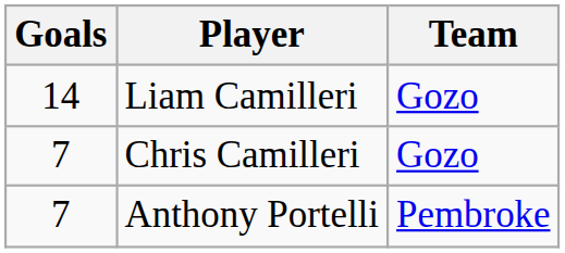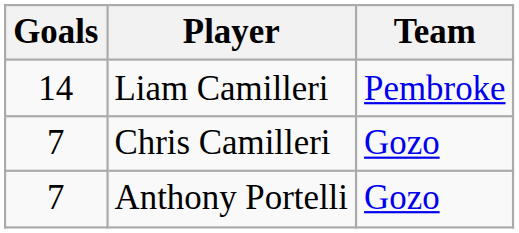Liam Camilleri | Team: Gozo -> Pembroke
Anthony Portelli | Team: Pembroke -> Gozo
